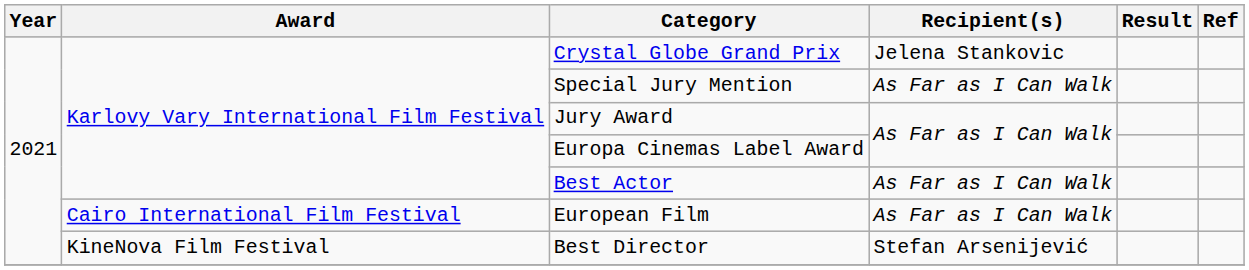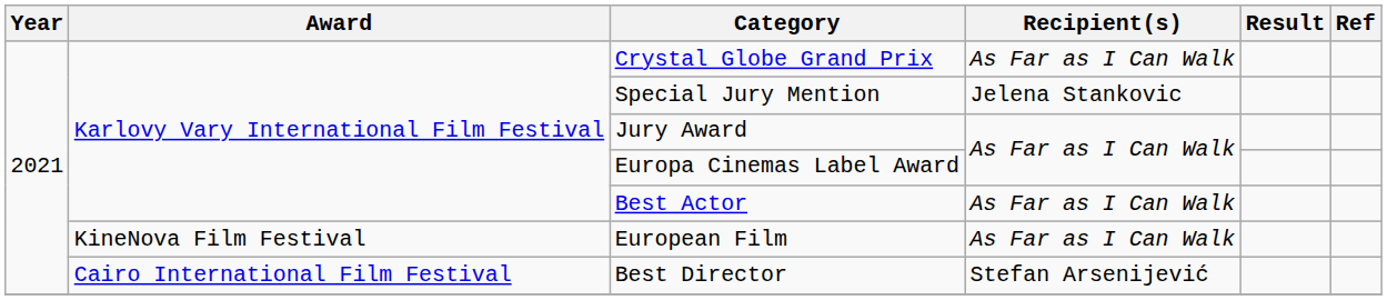Crystal Globe Grand Prix | Recipient(s): Jelena Stankovic -> As Far as I Can Walk
Special Jury Mention | Recipient(s): As Far as I Can Walk -> Jelena Stankovic
European Film | Award: Cairo International Film Festival -> KineNova Film Festival
Best Director | Award: KineNova Film Festival -> Cairo International Film Festival
